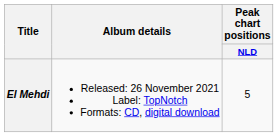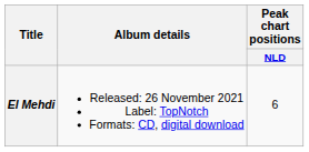El Mehdi | Peak chart positions / NLD: 5 -> 6
